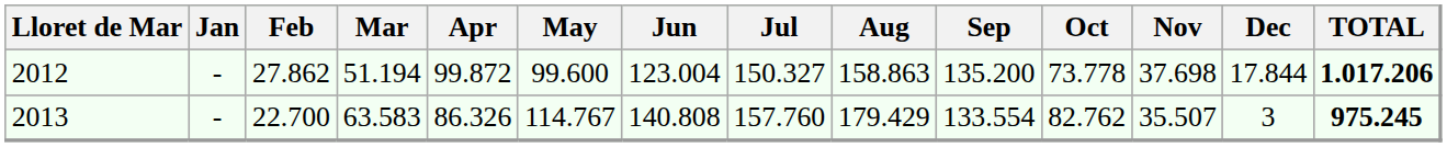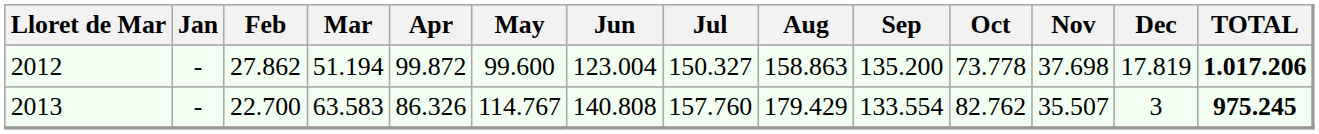2012 | Dec: 17.844 -> 17.819
